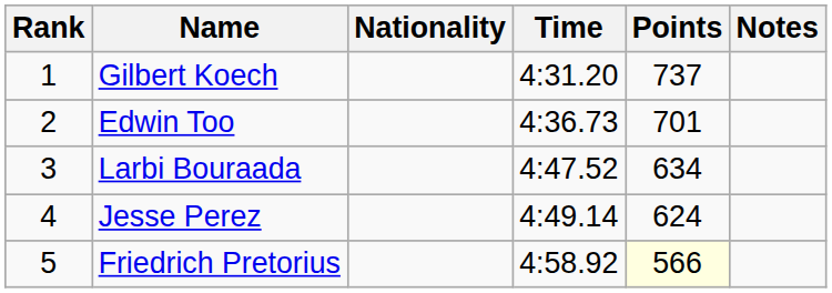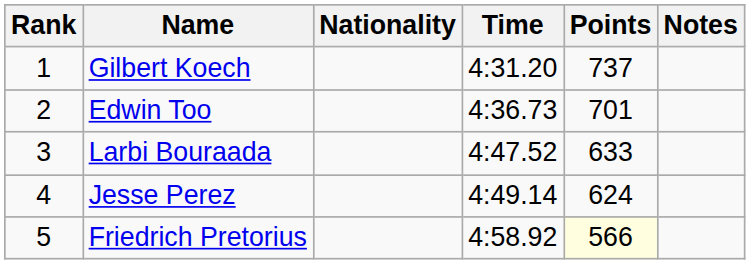Larbi Bouraada | Points: 634 -> 633
